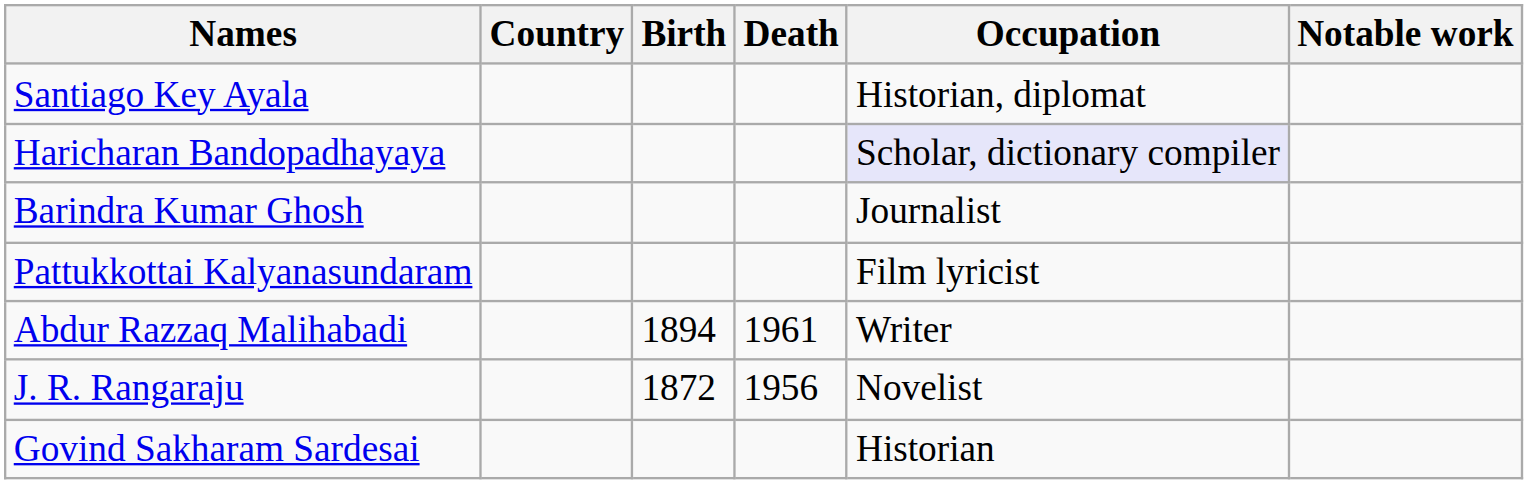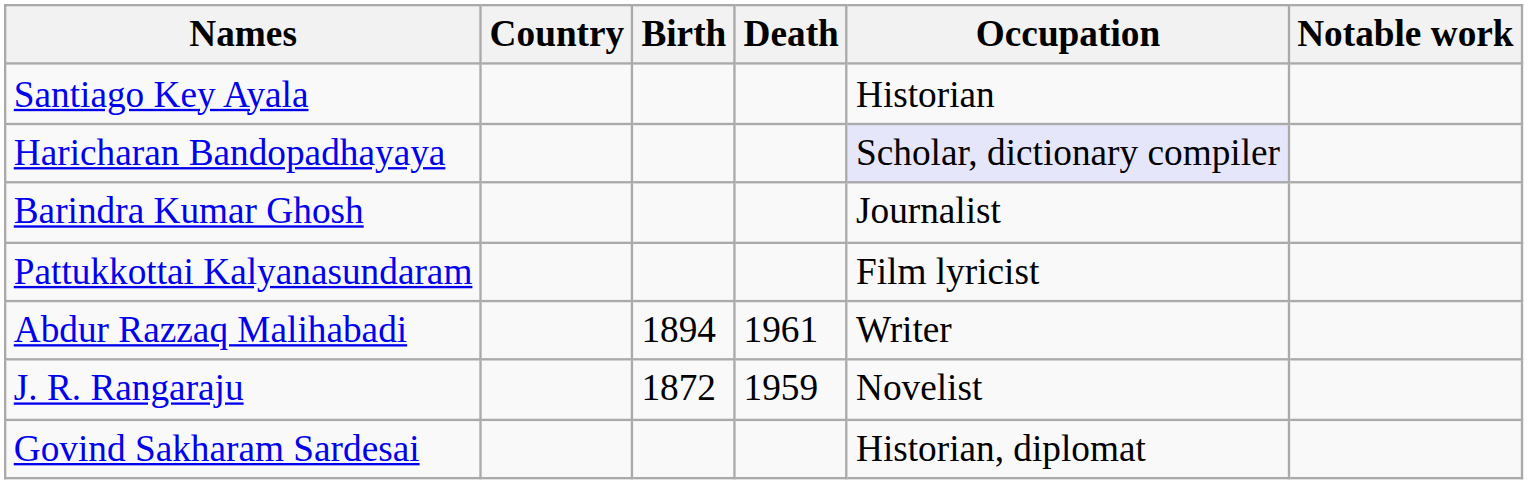Santiago Key Ayala | Occupation: Historian, diplomat -> Historian
J. R. Rangaraju | Death: 1956 -> 1959
Govind Sakharam Sardesai | Occupation: Historian -> Historian, diplomat
